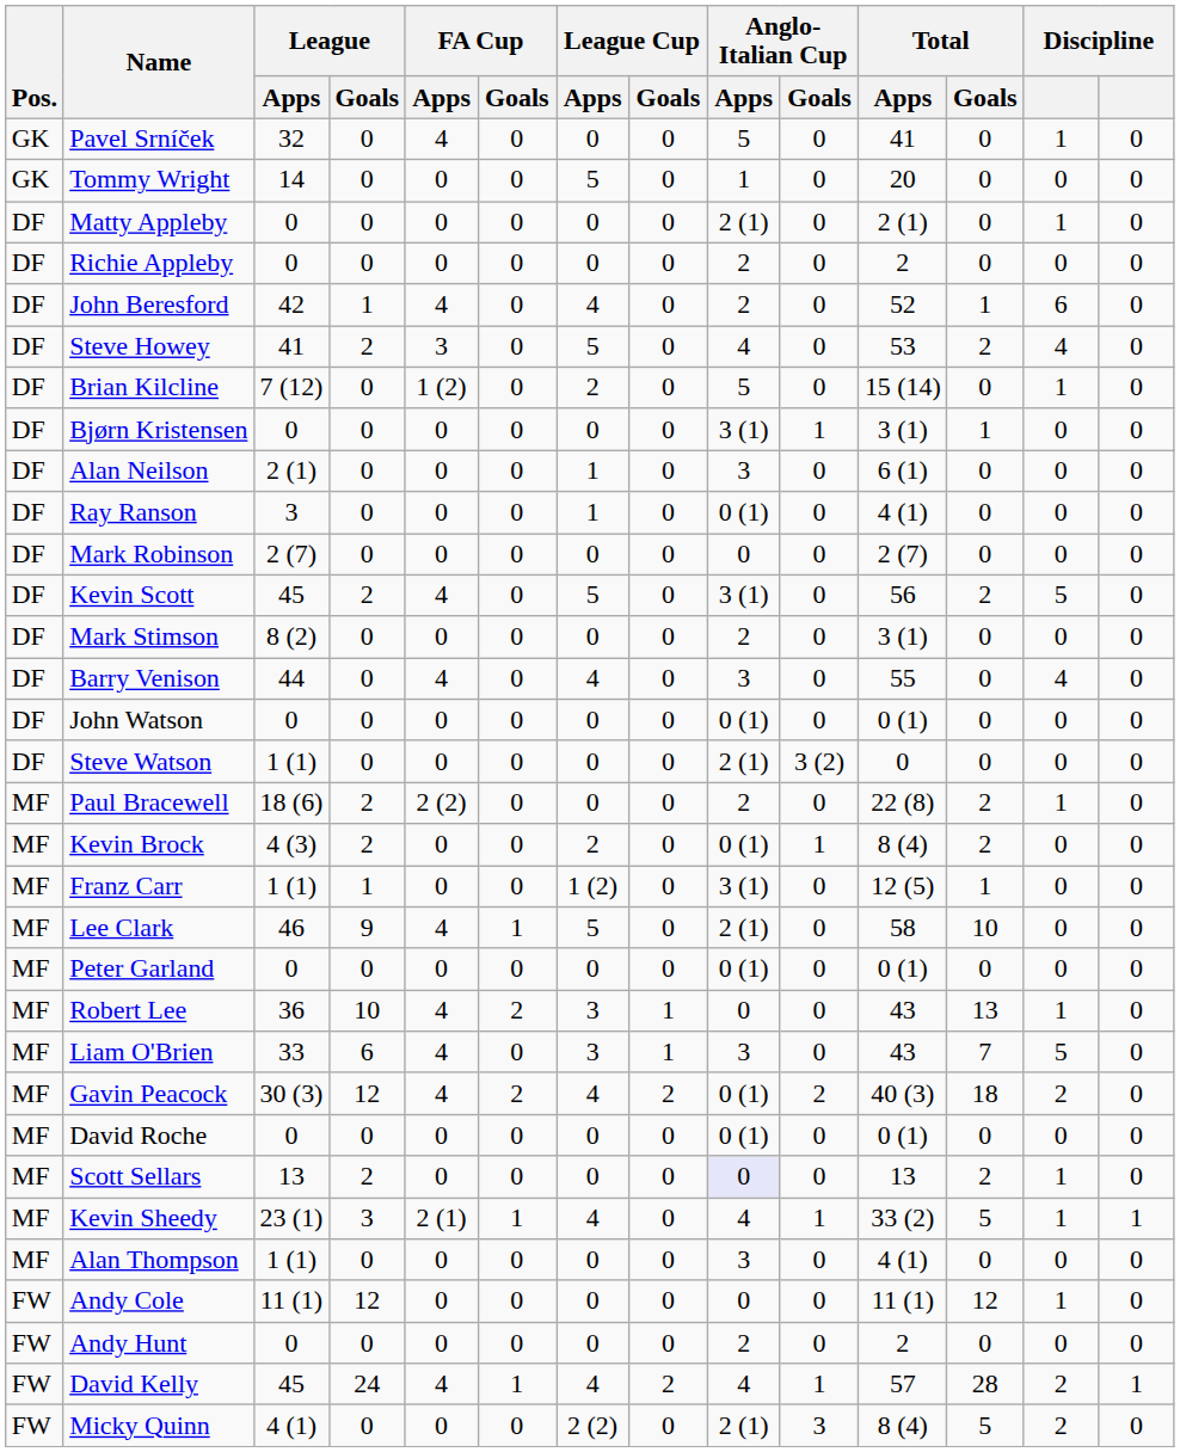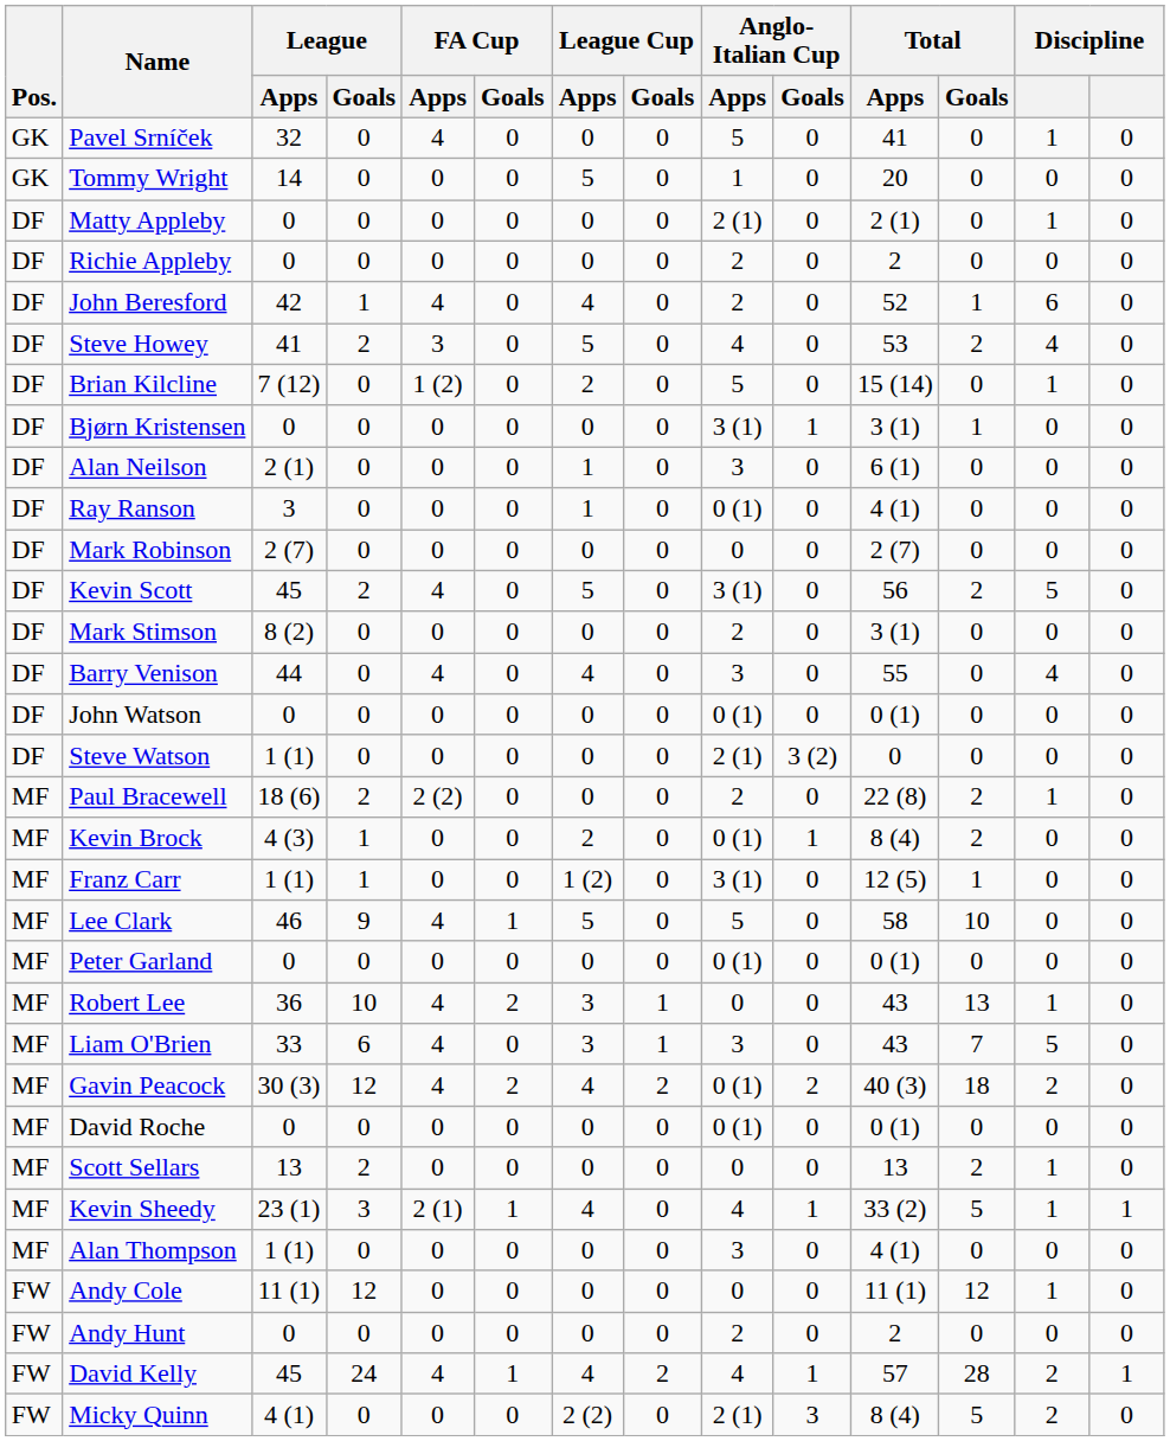Kevin Brock | League / Goals: 2 -> 1
Lee Clark | Anglo-Italian Cup / Apps: 2 (1) -> 5
Scott Sellars | Anglo-Italian Cup / Apps: lavender background -> no background
